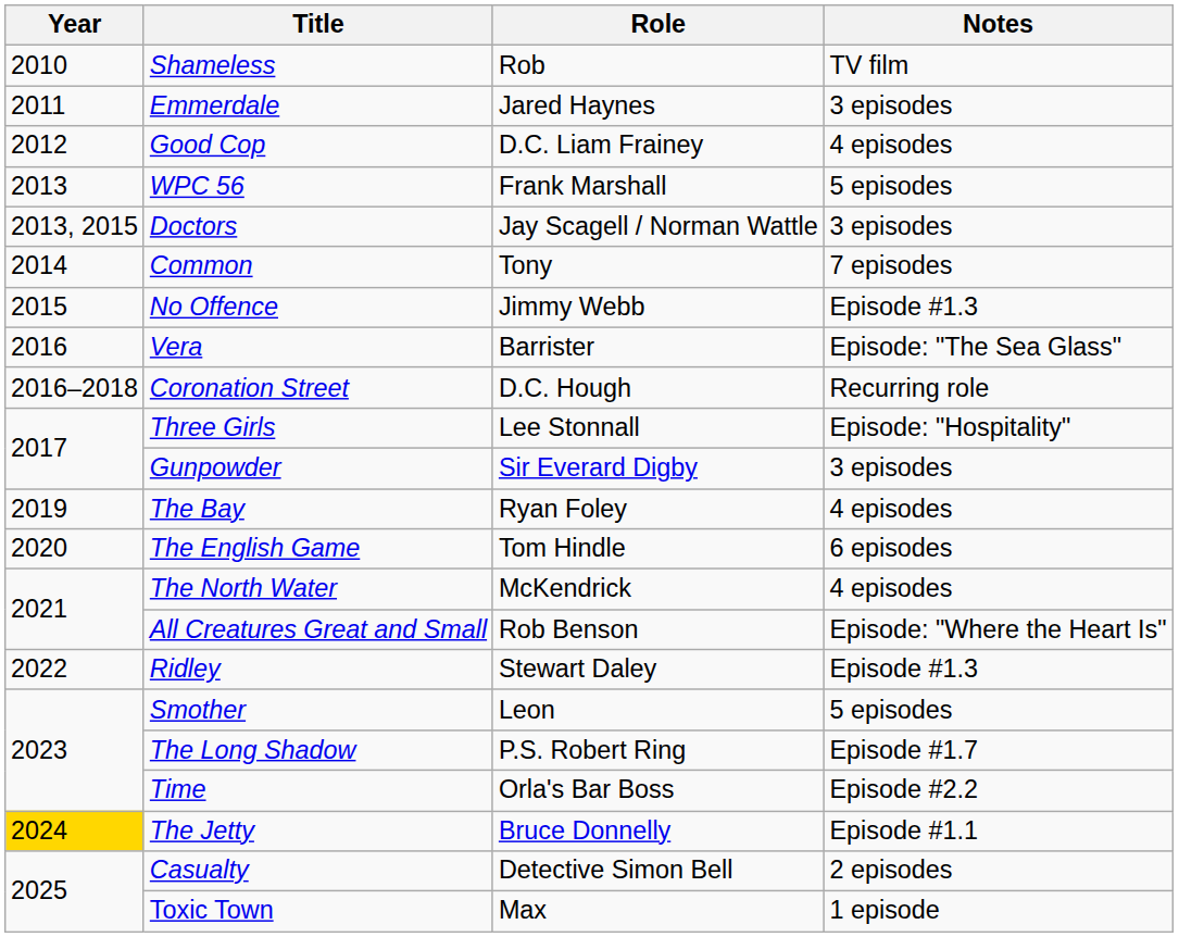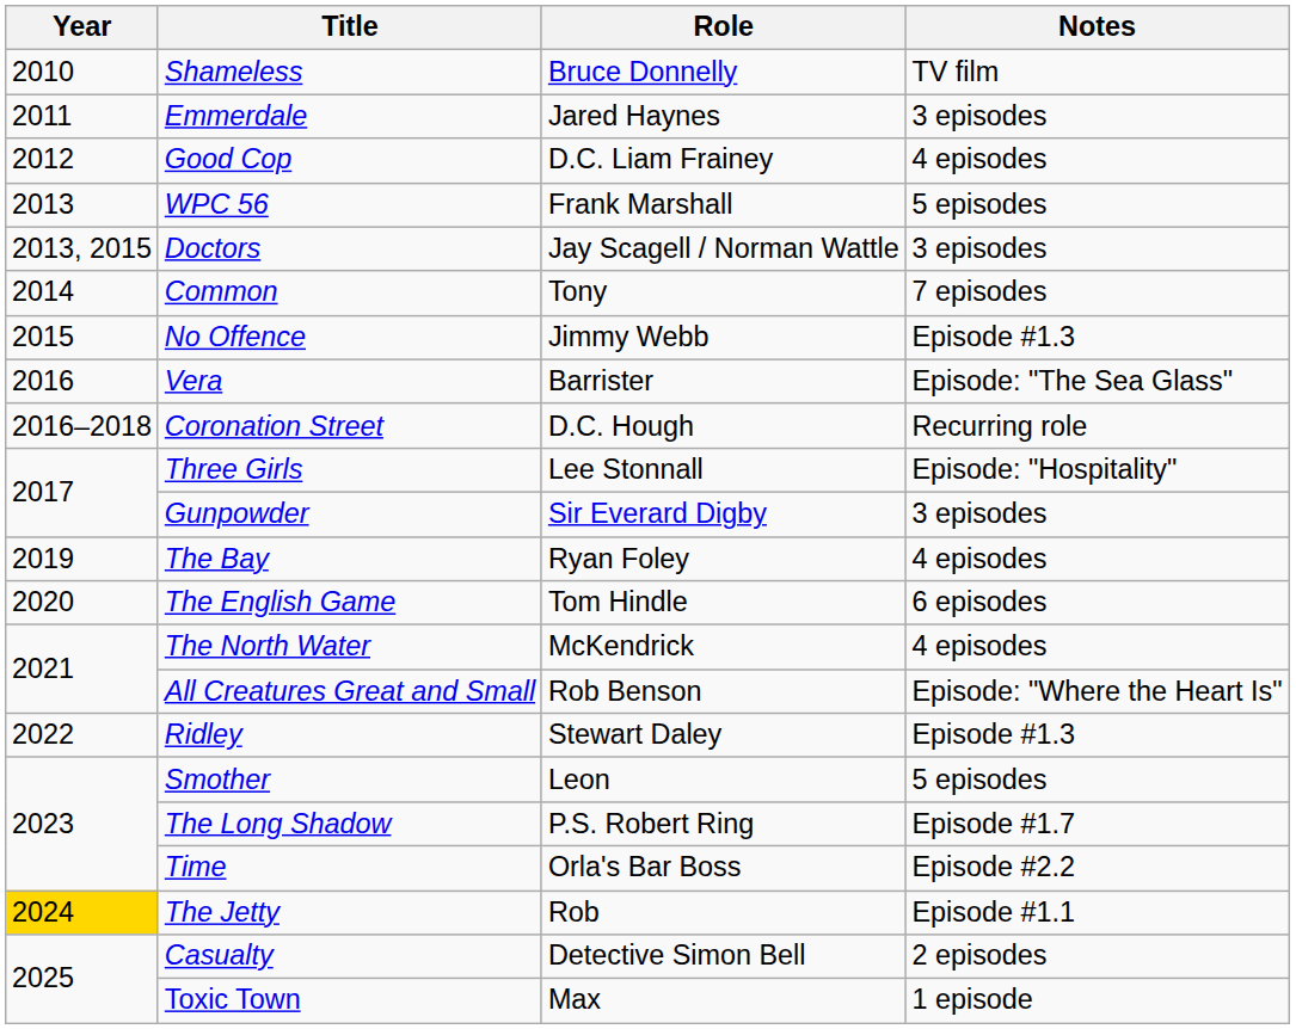Shameless | Role: Rob -> Bruce Donnelly
The Jetty | Role: Bruce Donnelly -> Rob
